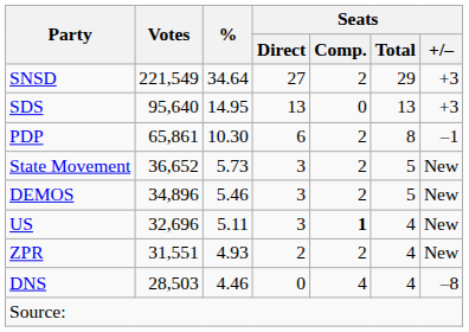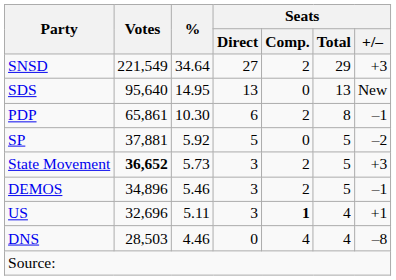SDS | Seats / +/–: +3 -> New
+ row: SP | 37,881 | 5.92 | 5 | 0 | 5 | –2
State Movement | Votes: normal -> bold
State Movement | Seats / +/–: New -> +3
DEMOS | Seats / +/–: New -> –1
US | Seats / +/–: New -> +1
- row: ZPR | 31,551 | 4.93 | 2 | 2 | 4 | New
